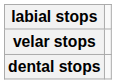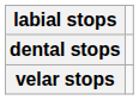rows swapped: dental stops <-> velar stops
